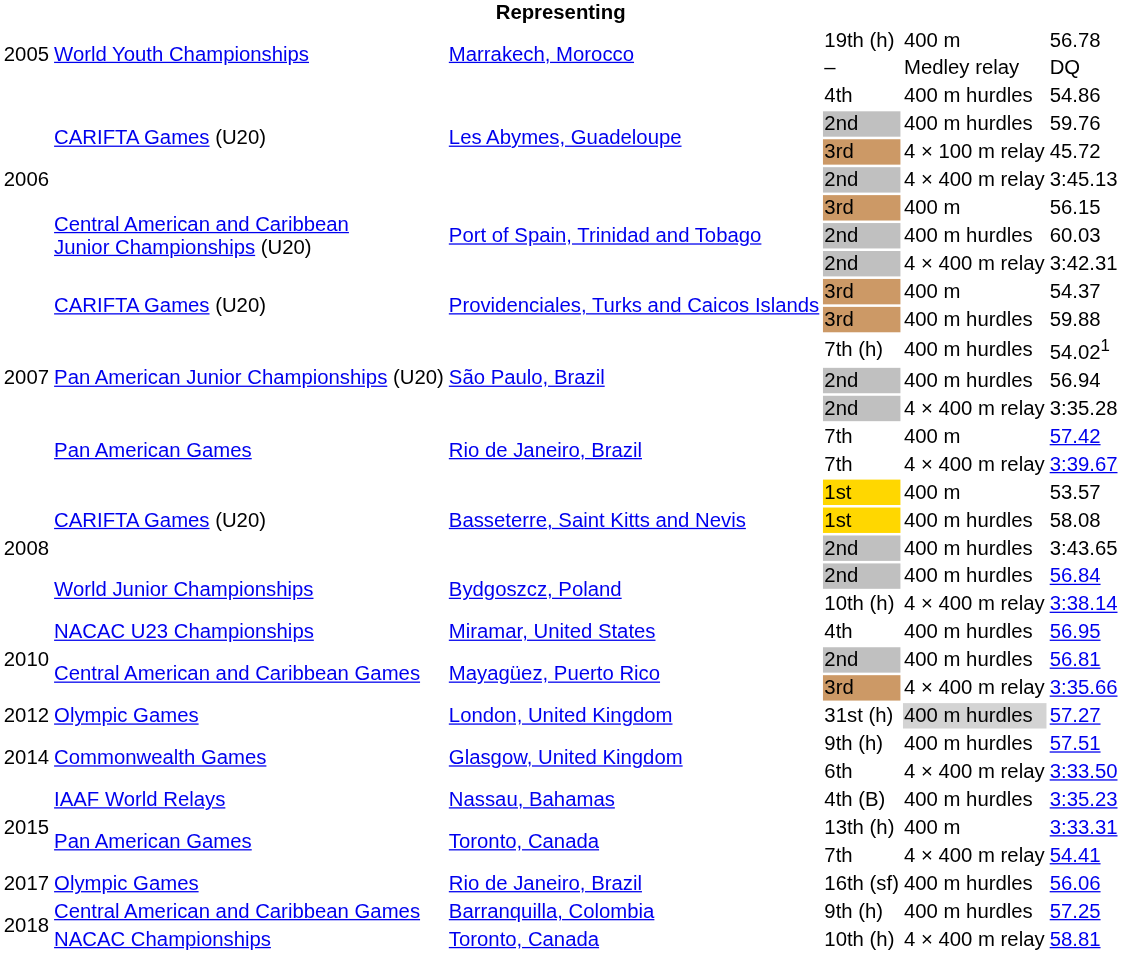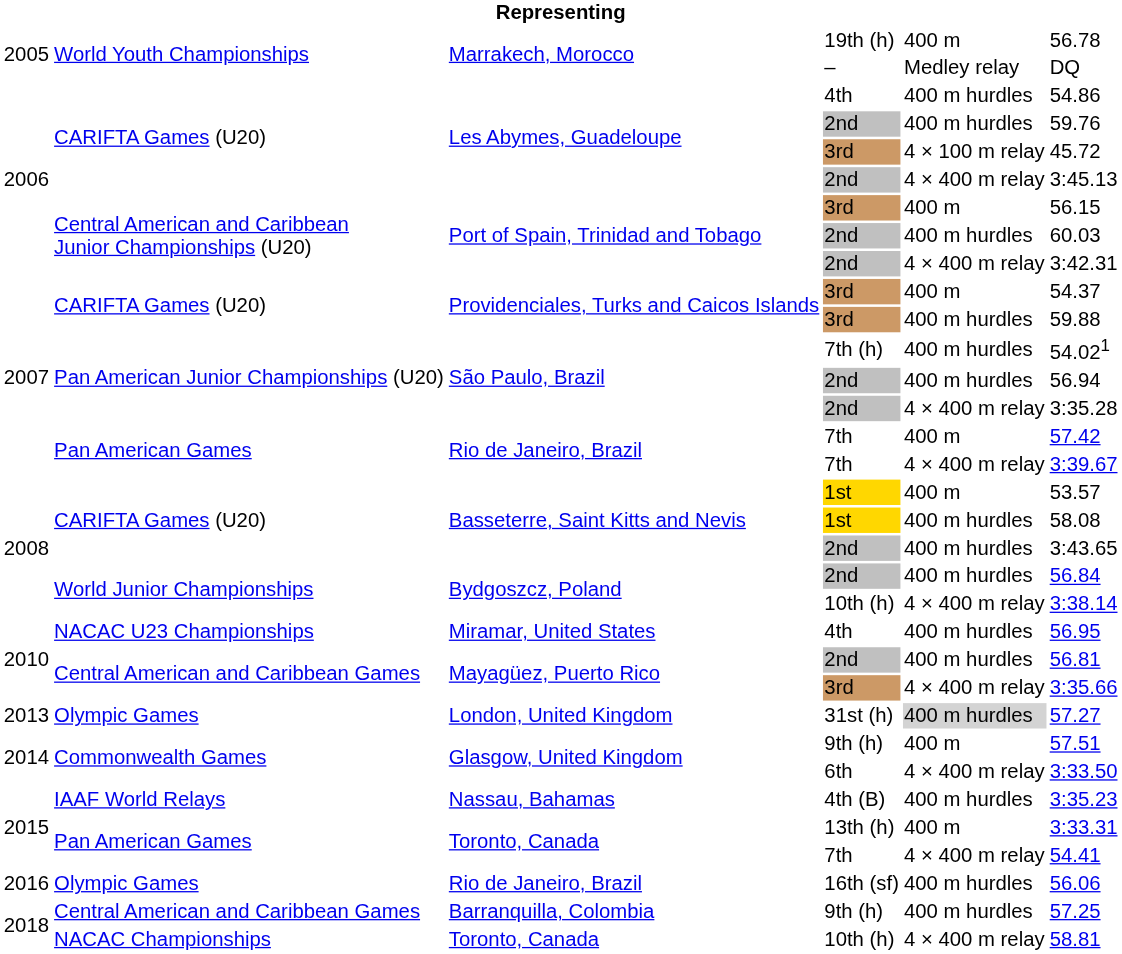London, United Kingdom | column 1: 2012 -> 2013
Glasgow, United Kingdom / 9th (h) | column 5: 400 m hurdles -> 400 m
Rio de Janeiro, Brazil / 16th (sf) | column 1: 2017 -> 2016
